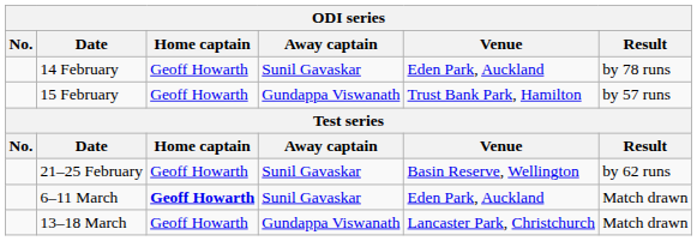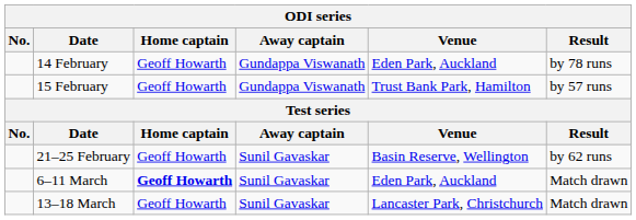14 February | Away captain: Sunil Gavaskar -> Gundappa Viswanath
13–18 March | Away captain: Gundappa Viswanath -> Sunil Gavaskar
